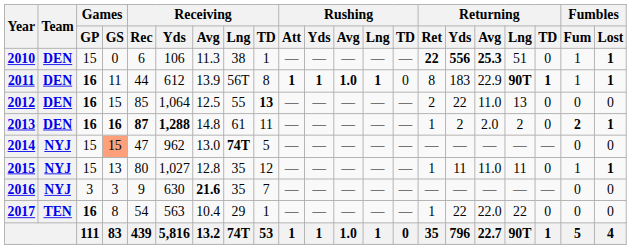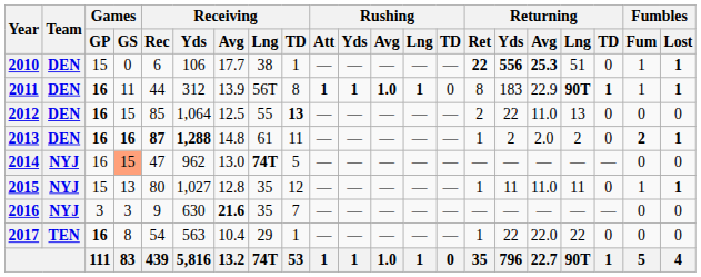2010 | Receiving / Avg: 11.3 -> 17.7
2011 | Receiving / Yds: 612 -> 312
2014 | Games / GP: 15 -> 16
